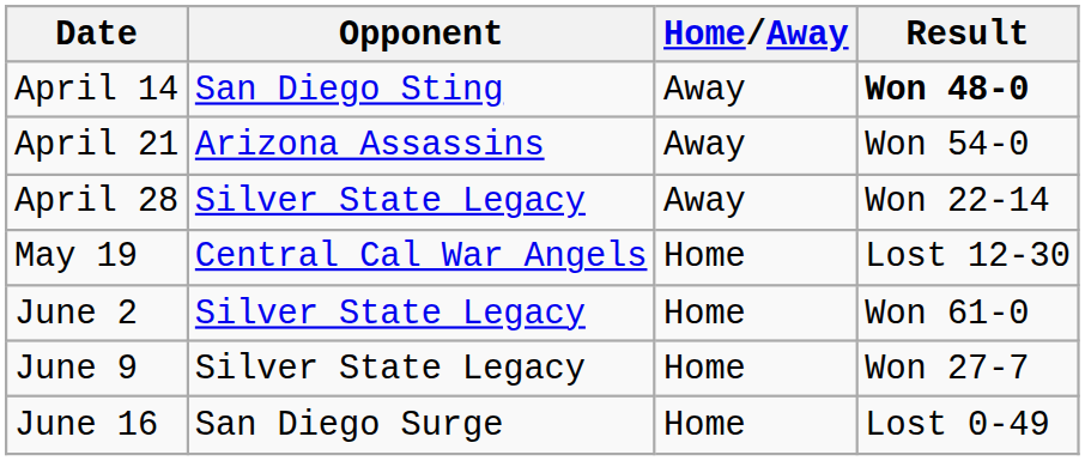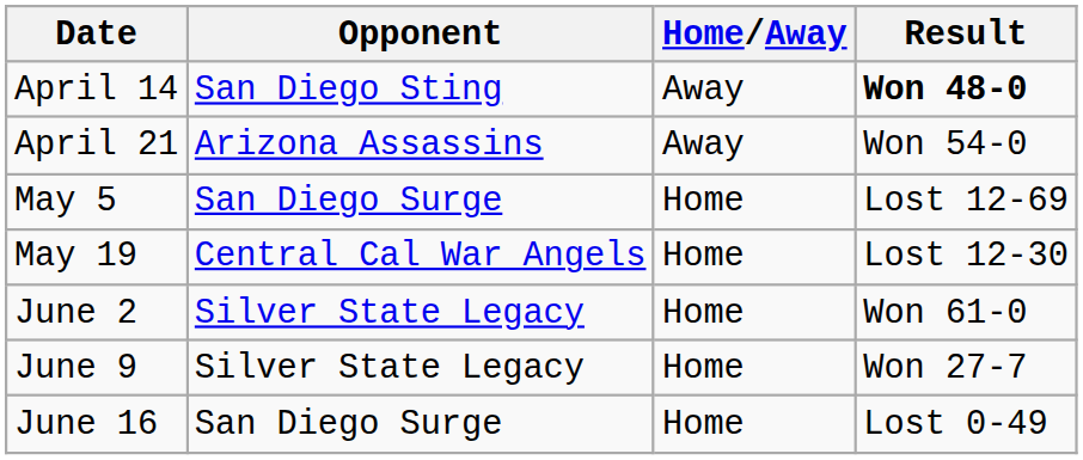- row: April 28 | Silver State Legacy | Away | Won 22-14
+ row: May 5 | San Diego Surge | Home | Lost 12-69
